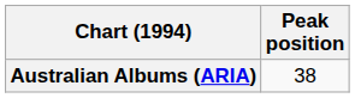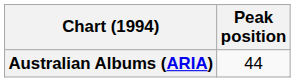Australian Albums (ARIA) | Peak position: 38 -> 44
